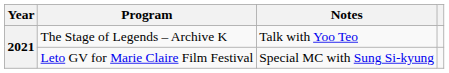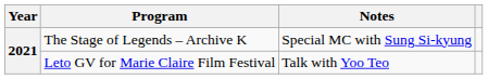The Stage of Legends – Archive K | Notes: Talk with Yoo Teo -> Special MC with Sung Si-kyung
Leto GV for Marie Claire Film Festival | Notes: Special MC with Sung Si-kyung -> Talk with Yoo Teo
